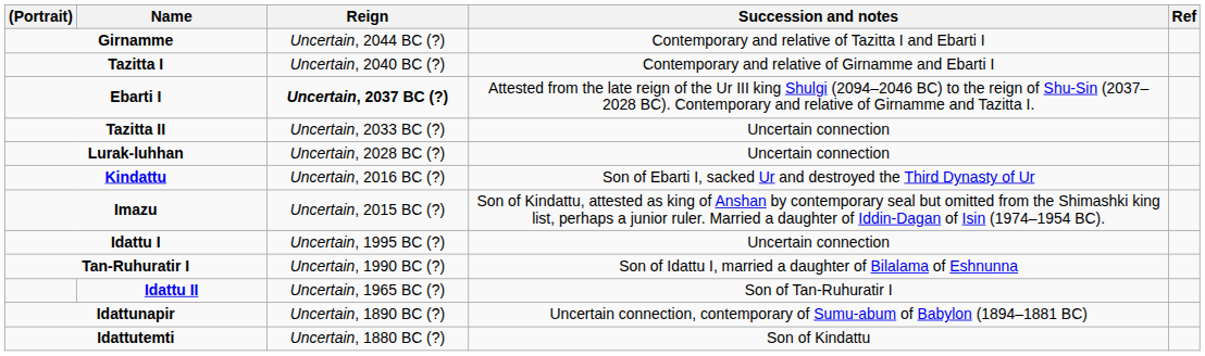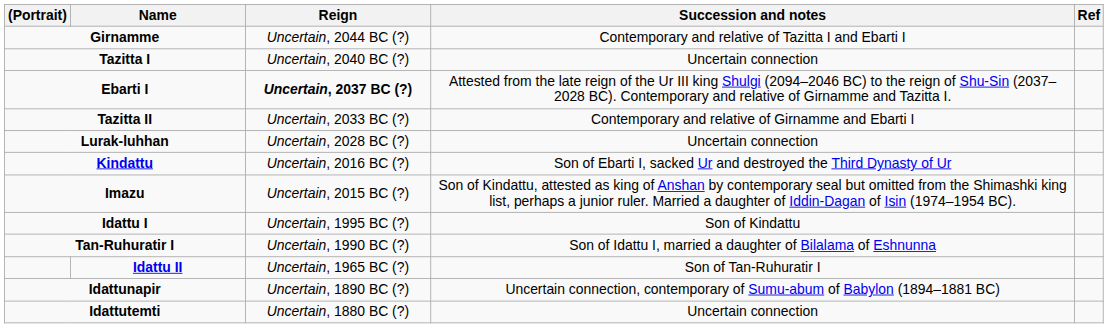Tazitta I | Succession and notes: Contemporary and relative of Girnamme and Ebarti I -> Uncertain connection
Tazitta II | Succession and notes: Uncertain connection -> Contemporary and relative of Girnamme and Ebarti I
Idattu I | Succession and notes: Uncertain connection -> Son of Kindattu
Idattutemti | Succession and notes: Son of Kindattu -> Uncertain connection
